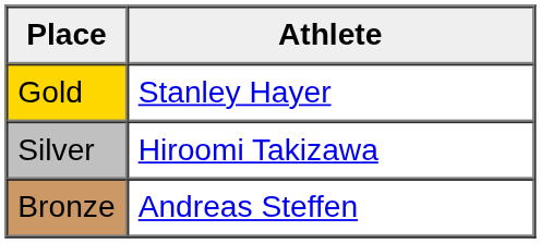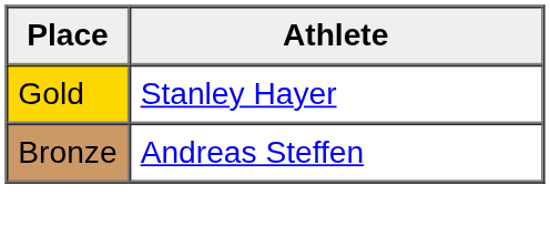- row: Silver | Hiroomi Takizawa
